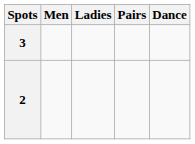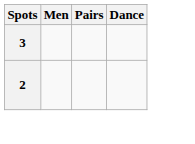- column: Ladies
